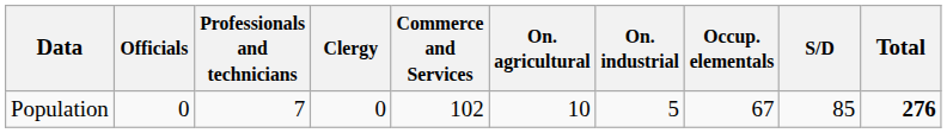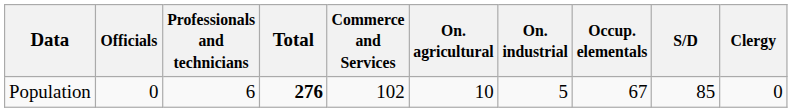columns swapped: Clergy <-> Total
Population | Professionals and technicians: 7 -> 6
